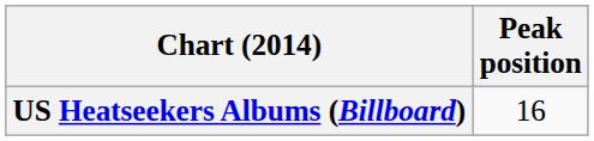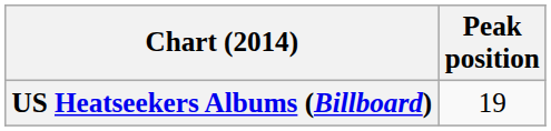US Heatseekers Albums (Billboard) | Peak position: 16 -> 19
